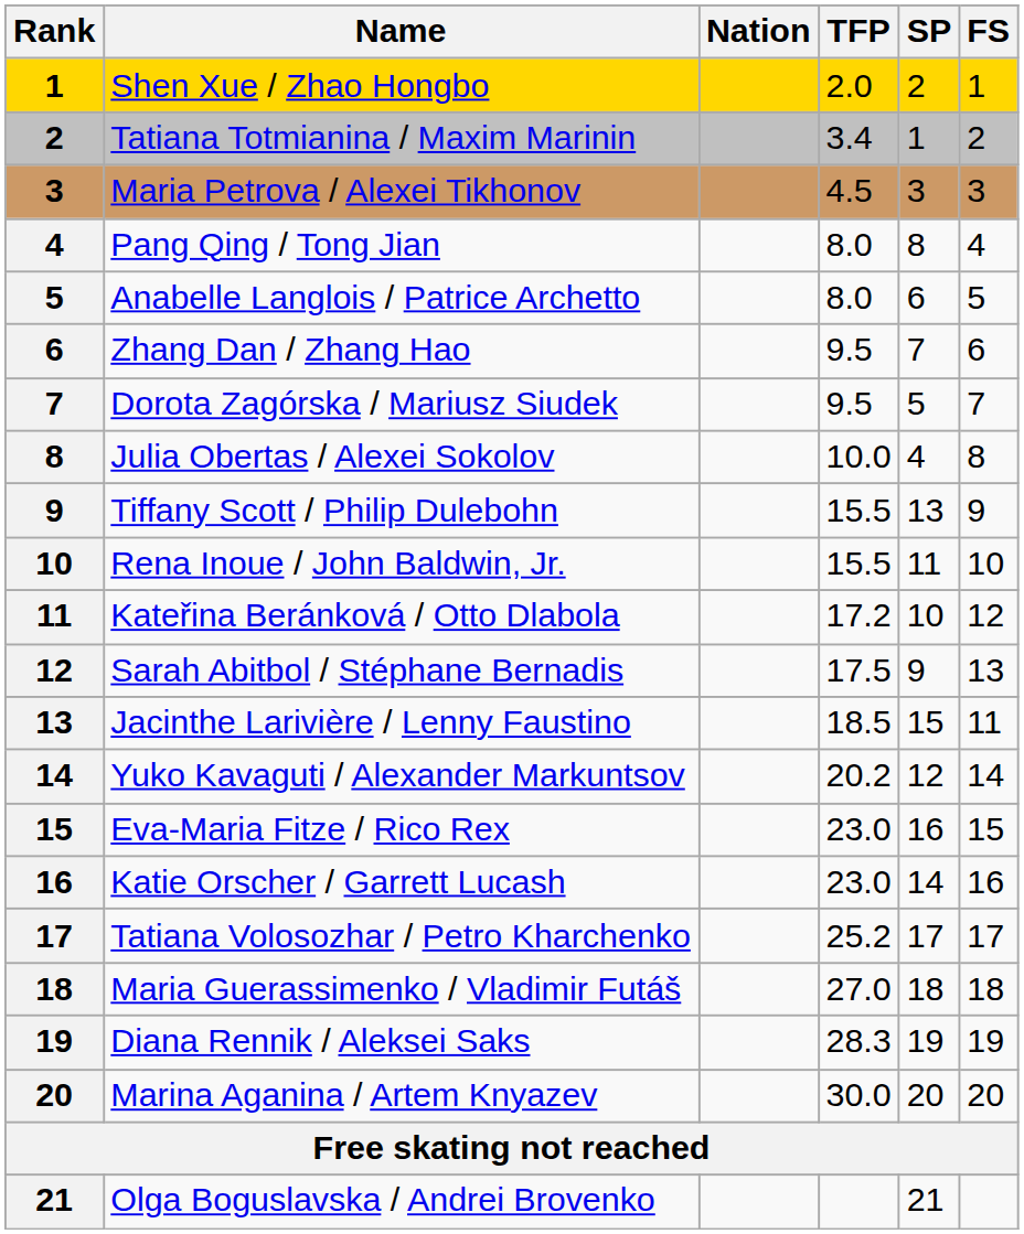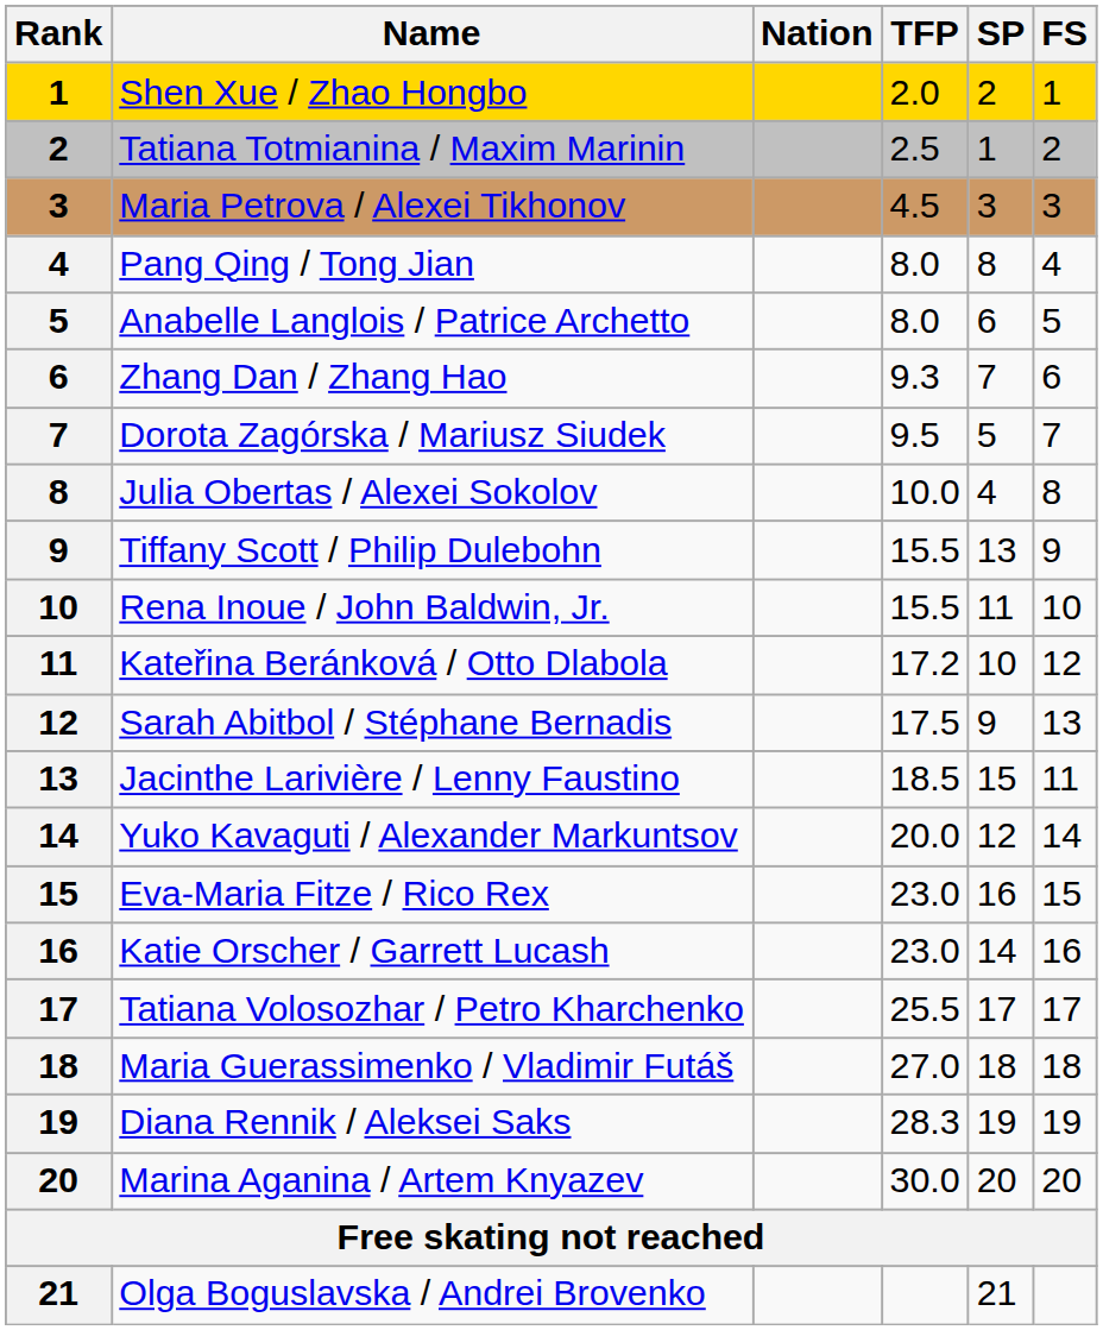Tatiana Totmianina / Maxim Marinin | TFP: 3.4 -> 2.5
Zhang Dan / Zhang Hao | TFP: 9.5 -> 9.3
Yuko Kavaguti / Alexander Markuntsov | TFP: 20.2 -> 20.0
Tatiana Volosozhar / Petro Kharchenko | TFP: 25.2 -> 25.5
